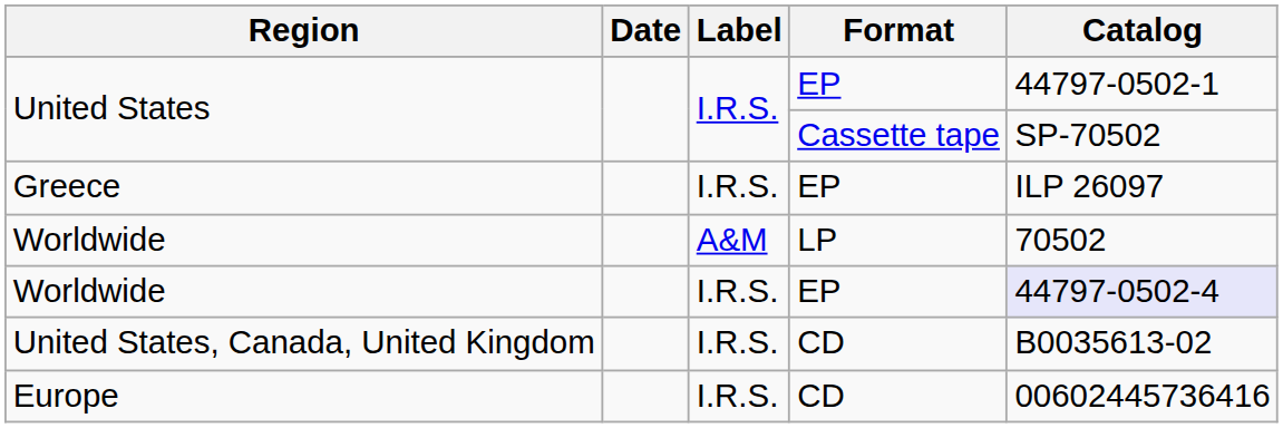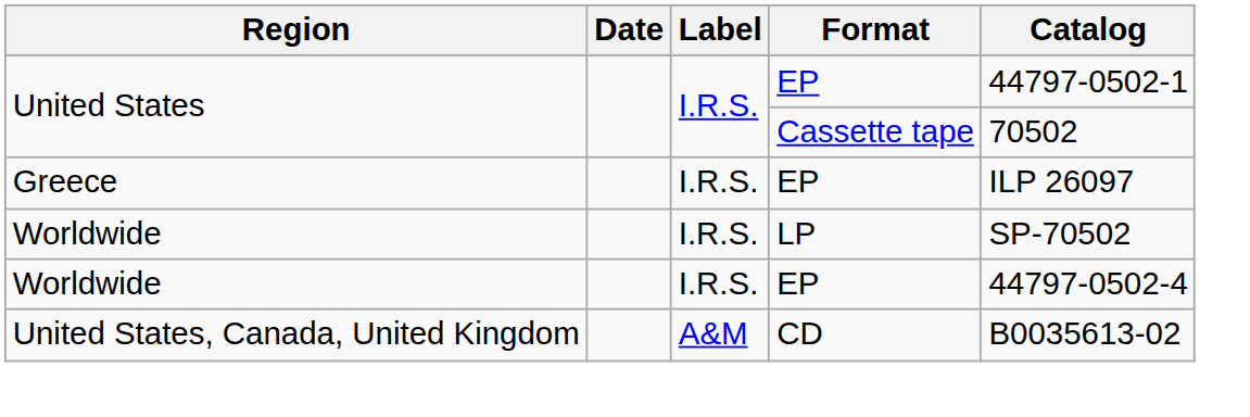United States / Cassette tape | Catalog: SP-70502 -> 70502
Worldwide / LP | Label: A&M -> I.R.S.
Worldwide / LP | Catalog: 70502 -> SP-70502
Worldwide / EP | Catalog: lavender background -> no background
United States, Canada, United Kingdom | Label: I.R.S. -> A&M
- row: Europe | I.R.S. | CD | 00602445736416
